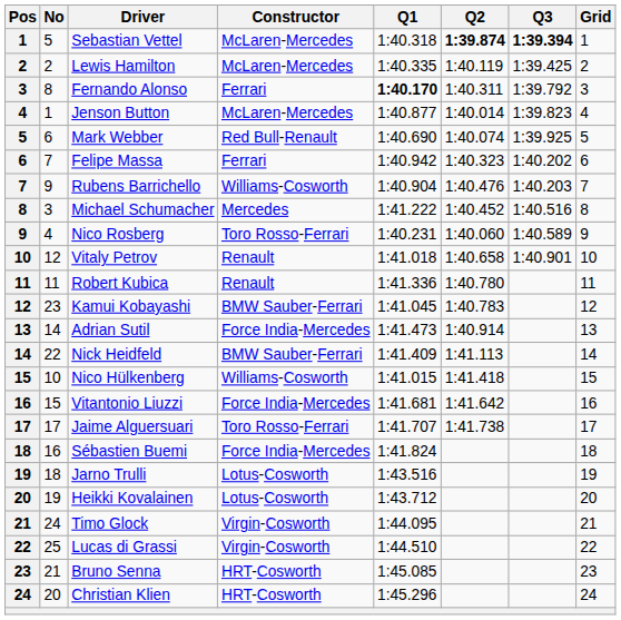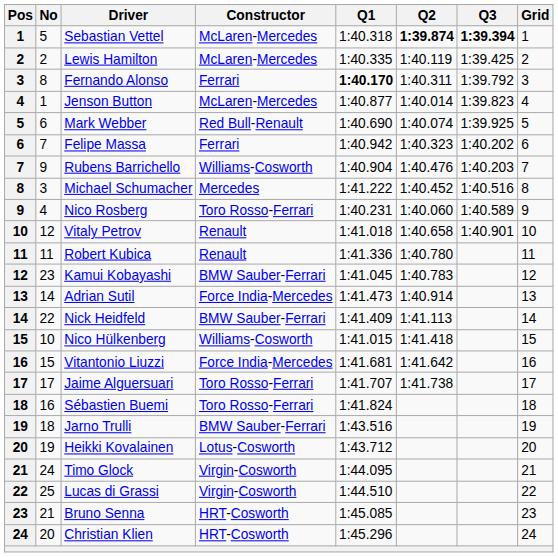Sébastien Buemi | Constructor: Force India-Mercedes -> Toro Rosso-Ferrari
Jarno Trulli | Constructor: Lotus-Cosworth -> BMW Sauber-Ferrari
